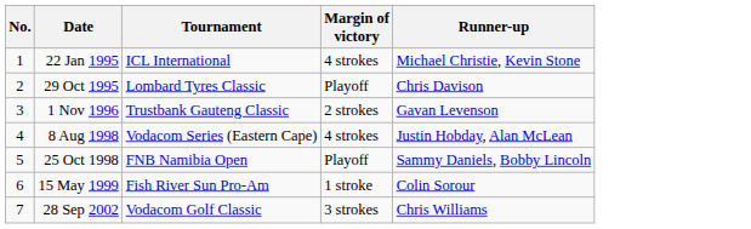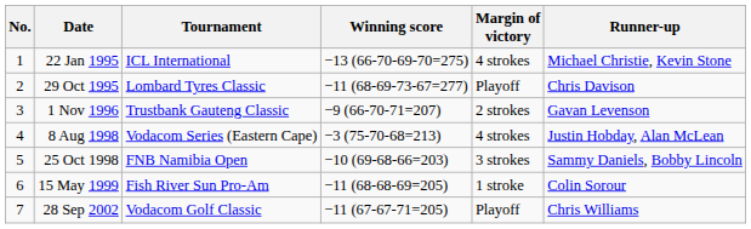+ column: Winning score | −13 (66-70-69-70=275) | −11 (68-69-73-67=277) | −9 (66-70-71=207) | −3 (75-70-68=213) | −10 (69-68-66=203) | −11 (68-68-69=205) | −11 (67-67-71=205)
25 Oct 1998 | Margin of victory: Playoff -> 3 strokes
28 Sep 2002 | Margin of victory: 3 strokes -> Playoff
